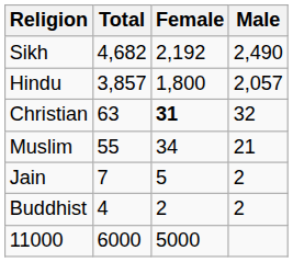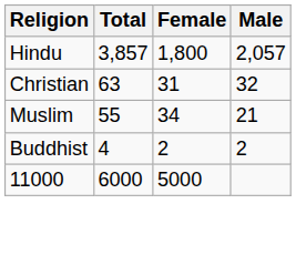- row: Sikh | 4,682 | 2,192 | 2,490
Christian | Female: bold -> normal
- row: Jain | 7 | 5 | 2
